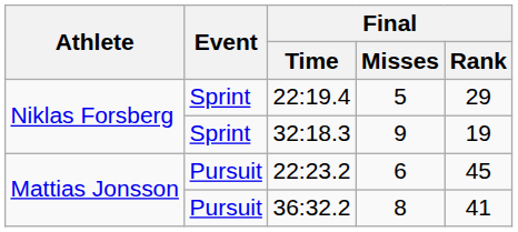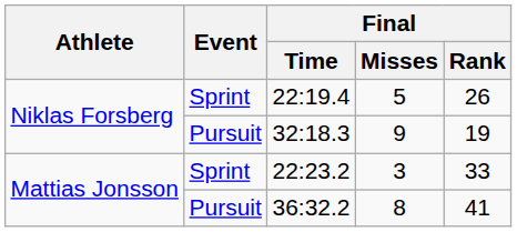22:19.4 | Final / Rank: 29 -> 26
32:18.3 | Event: Sprint -> Pursuit
22:23.2 | Event: Pursuit -> Sprint
22:23.2 | Final / Misses: 6 -> 3
22:23.2 | Final / Rank: 45 -> 33
